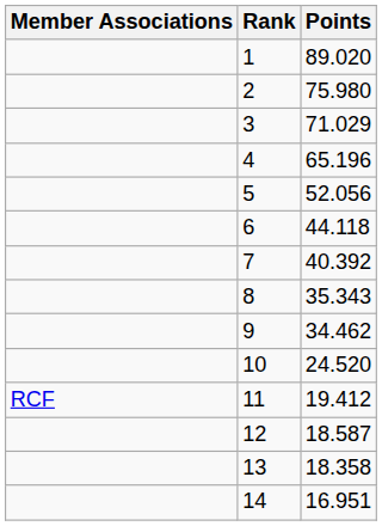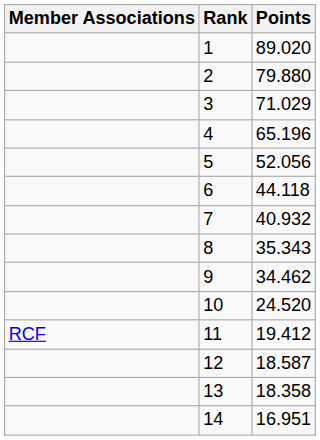2 | Points: 75.980 -> 79.880
7 | Points: 40.392 -> 40.932
